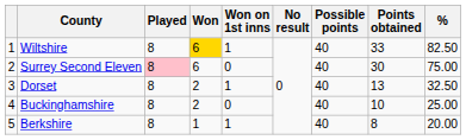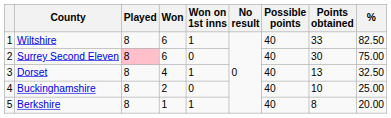Wiltshire | Won: gold background -> no background
Dorset | Won: 2 -> 4
